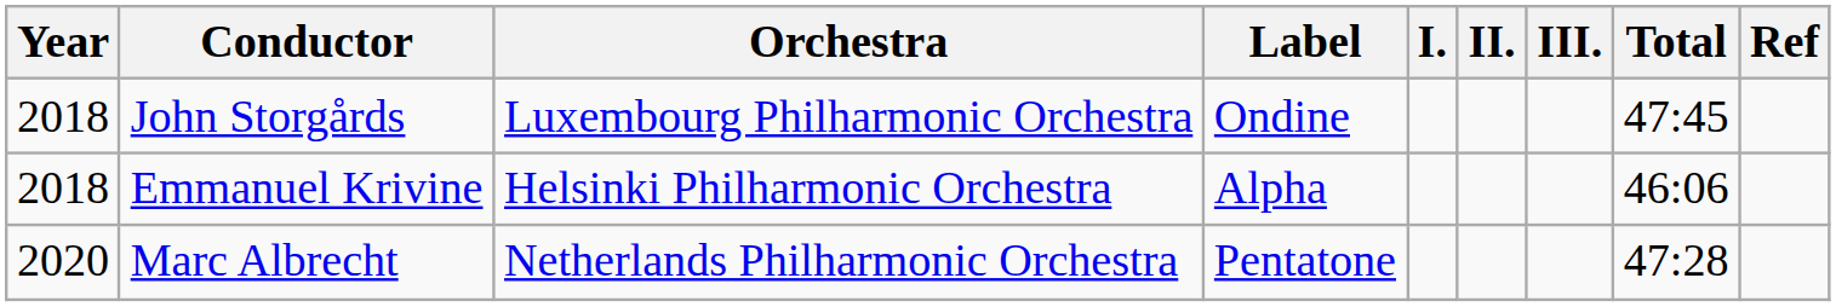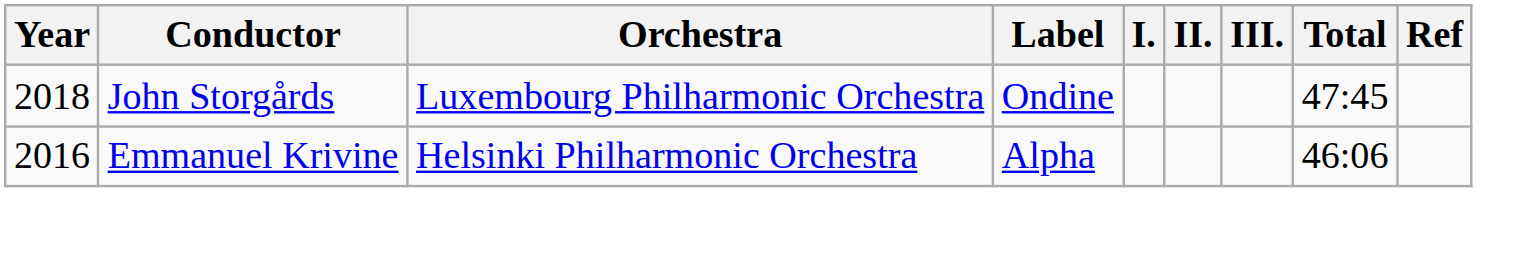Emmanuel Krivine | Year: 2018 -> 2016
- row: 2020 | Marc Albrecht | Netherlands Philharmonic Orchestra | Pentatone | 47:28
